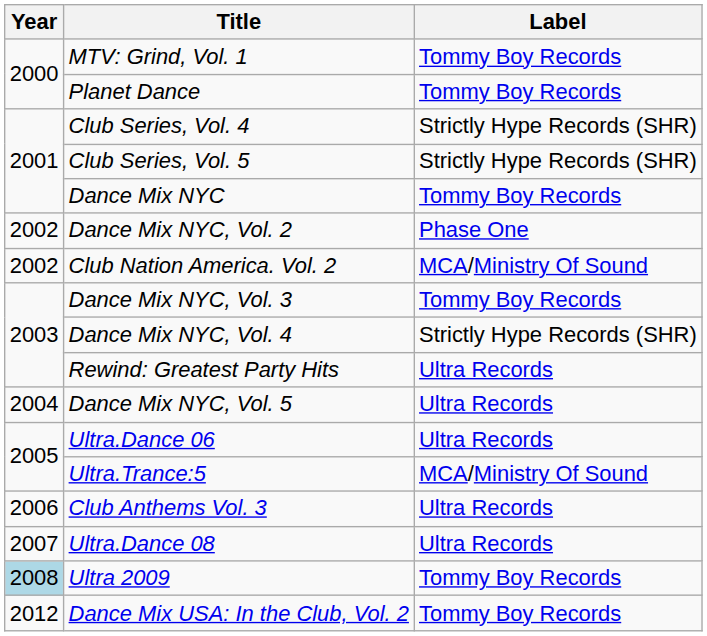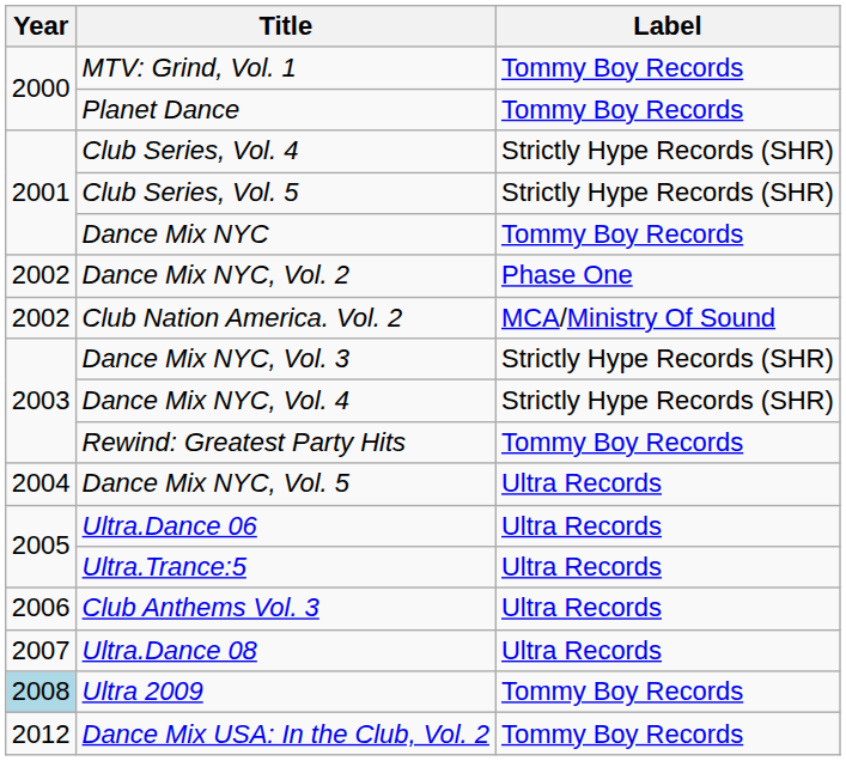Dance Mix NYC, Vol. 3 | Label: Tommy Boy Records -> Strictly Hype Records (SHR)
Rewind: Greatest Party Hits | Label: Ultra Records -> Tommy Boy Records
Ultra.Trance:5 | Label: MCA/Ministry Of Sound -> Ultra Records
